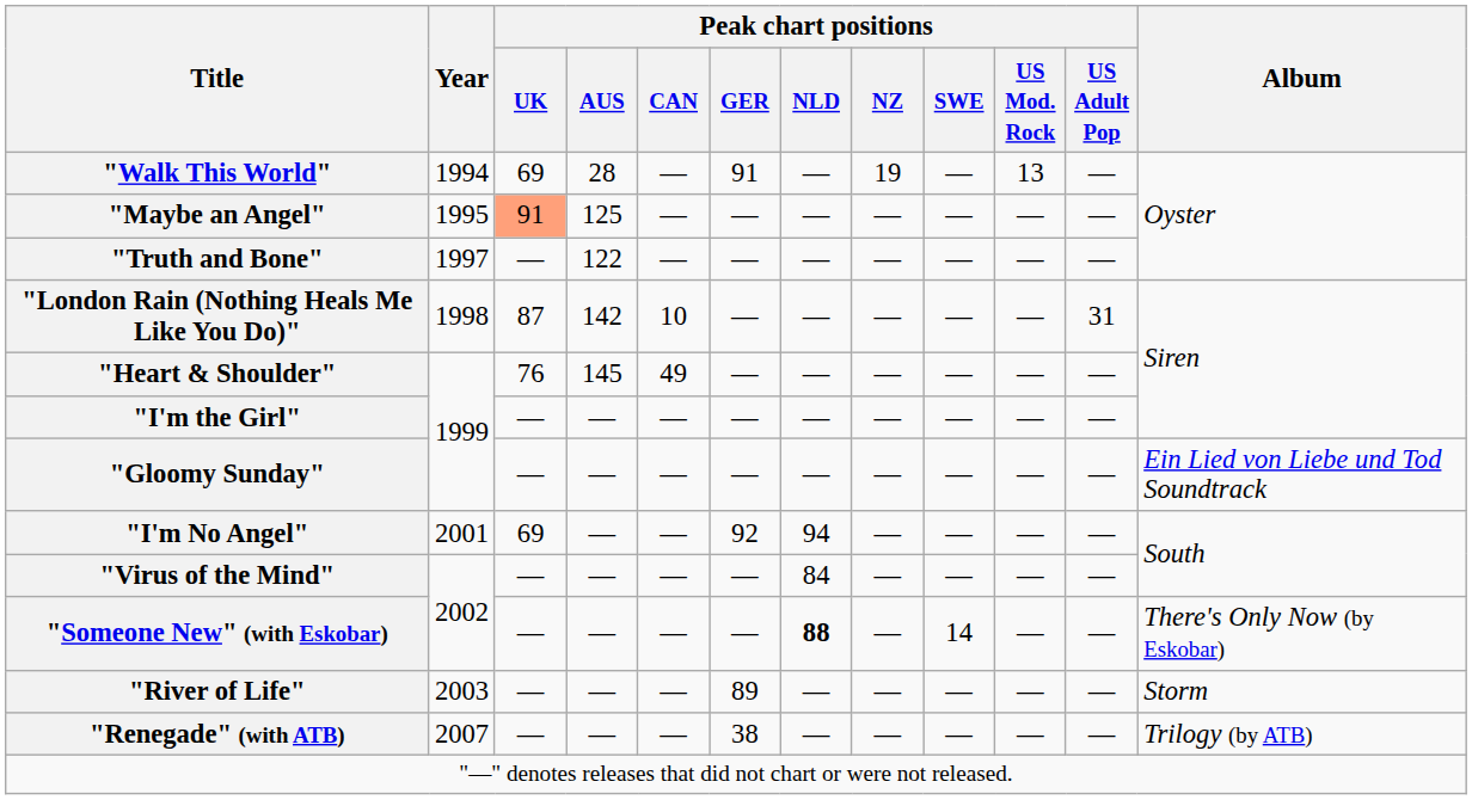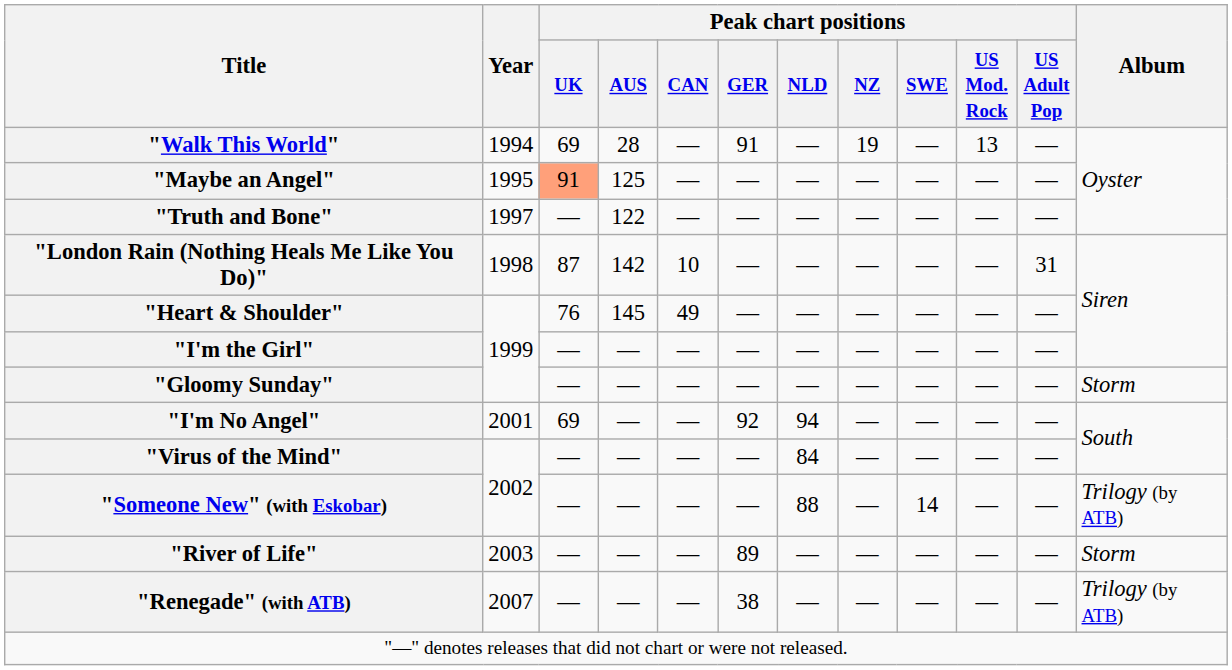"Gloomy Sunday" | Album: Ein Lied von Liebe und Tod Soundtrack -> Storm
"Someone New" (with Eskobar) | Peak chart positions / NLD: bold -> normal
"Someone New" (with Eskobar) | Album: There's Only Now (by Eskobar) -> Trilogy (by ATB)
